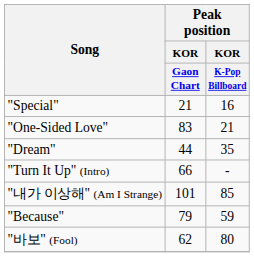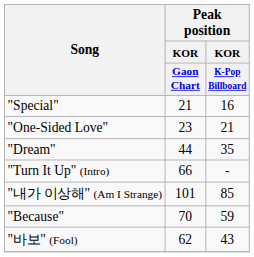"One-Sided Love" | Peak position / KOR / Gaon Chart: 83 -> 23
"Because" | Peak position / KOR / Gaon Chart: 79 -> 70
"바보" (Fool) | Peak position / KOR / K-Pop Billboard: 80 -> 43
